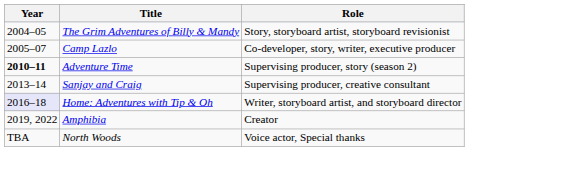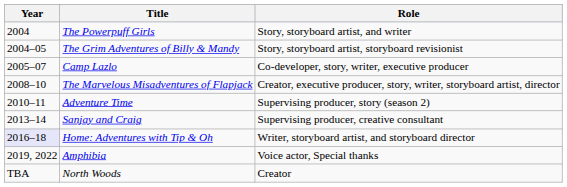+ row: 2004 | The Powerpuff Girls | Story, storyboard artist, and writer
+ row: 2008–10 | The Marvelous Misadventures of Flapjack | Creator, executive producer, story, writer, storyboard artist, director
Adventure Time | Year: bold -> normal
Amphibia | Role: Creator -> Voice actor, Special thanks
North Woods | Role: Voice actor, Special thanks -> Creator
